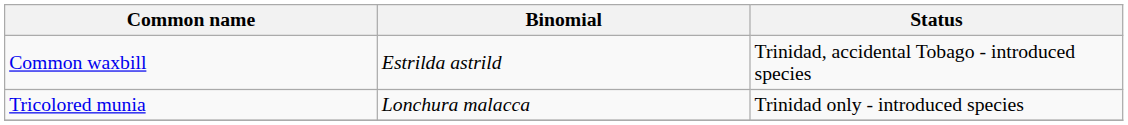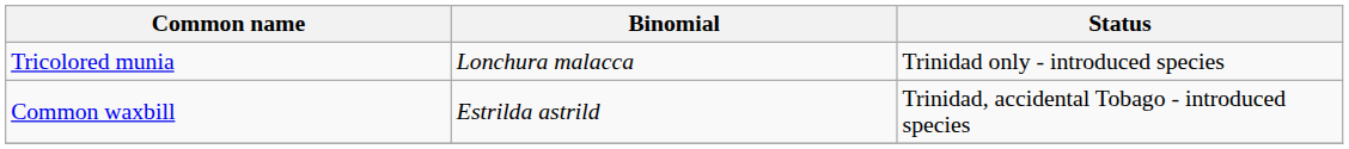rows swapped: Common waxbill <-> Tricolored munia
